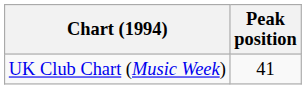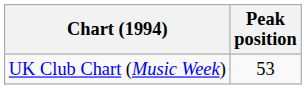UK Club Chart (Music Week) | Peak position: 41 -> 53
